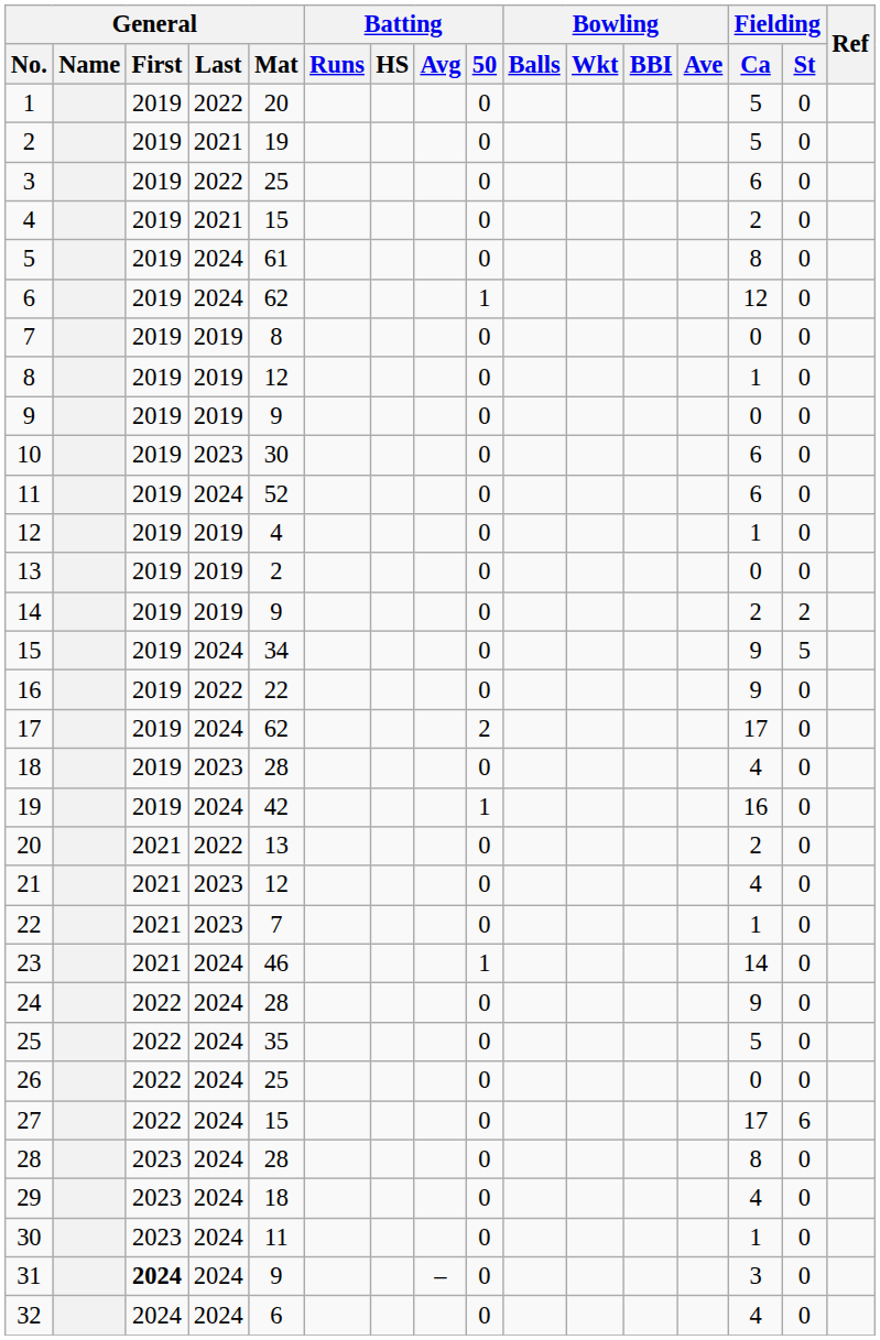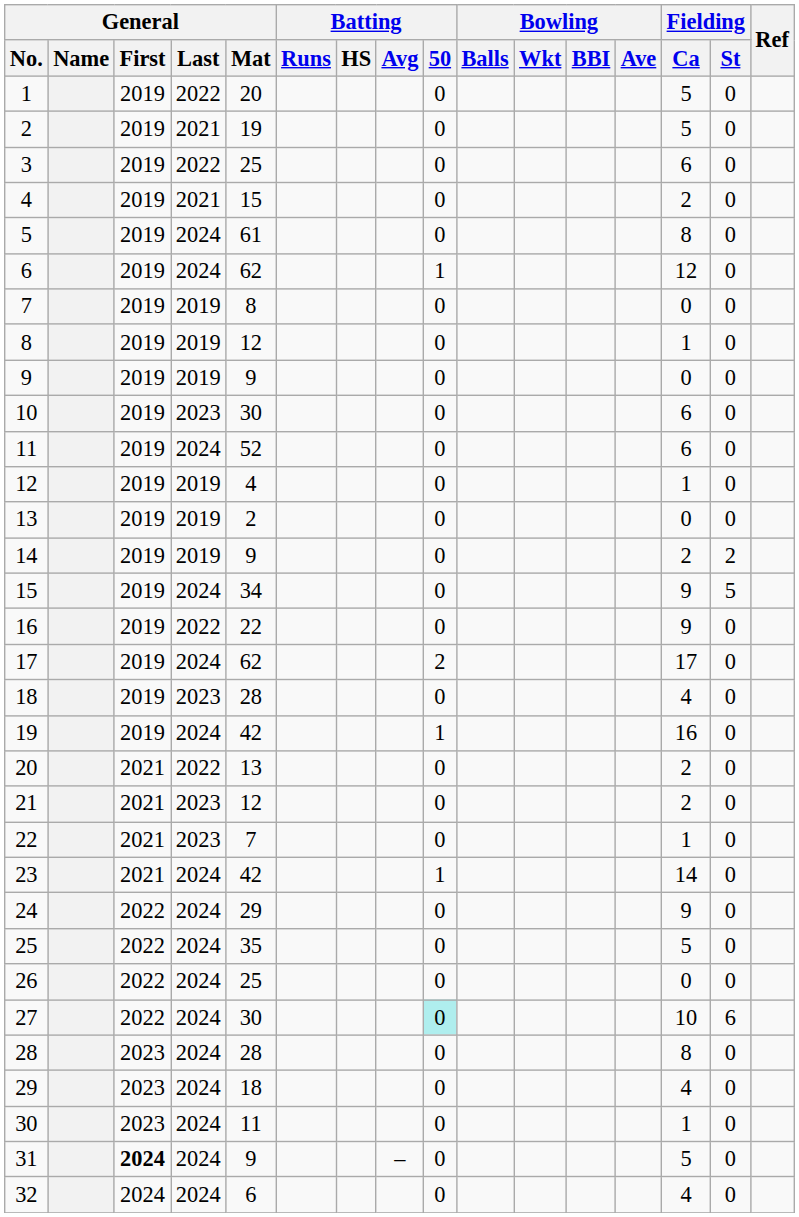21 | Fielding / Ca: 4 -> 2
23 | General / Mat: 46 -> 42
24 | General / Mat: 28 -> 29
27 | General / Mat: 15 -> 30
27 | Batting / 50: no background -> paleturquoise background
27 | Fielding / Ca: 17 -> 10
31 | Fielding / Ca: 3 -> 5
